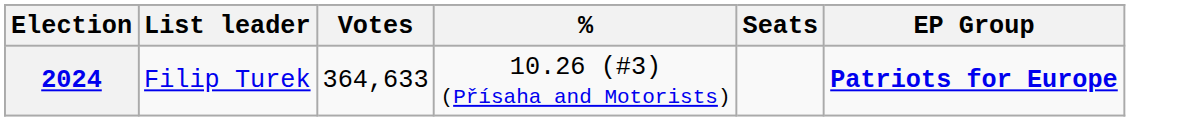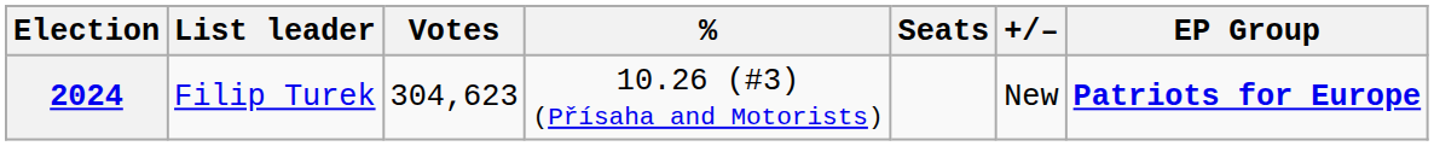+ column: +/– | New
2024 | Votes: 364,633 -> 304,623
